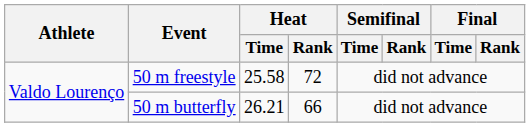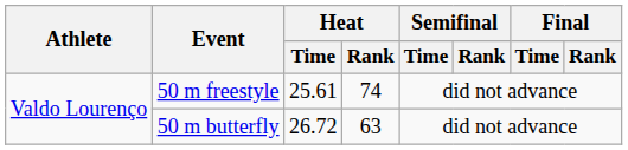50 m freestyle | Heat / Time: 25.58 -> 25.61
50 m freestyle | Heat / Rank: 72 -> 74
50 m butterfly | Heat / Time: 26.21 -> 26.72
50 m butterfly | Heat / Rank: 66 -> 63
